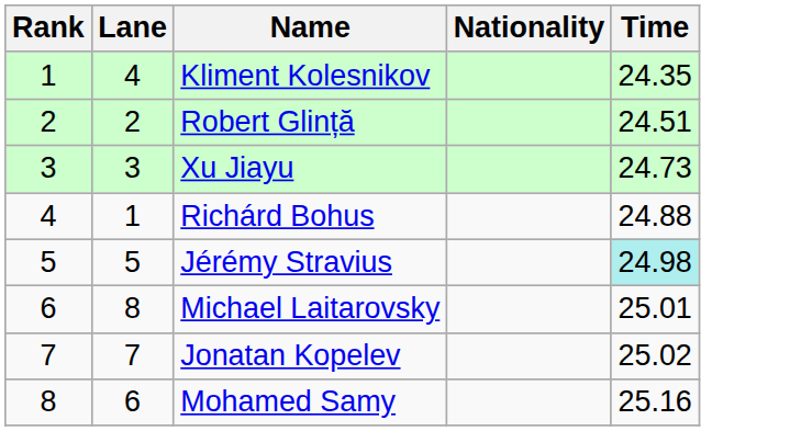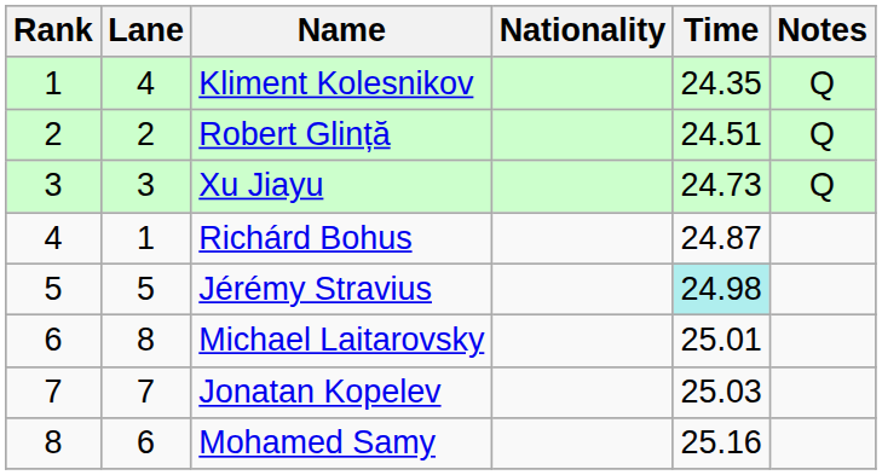+ column: Notes | Q | Q | Q
Richárd Bohus | Time: 24.88 -> 24.87
Jonatan Kopelev | Time: 25.02 -> 25.03
